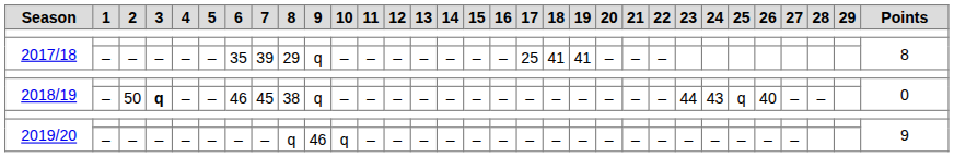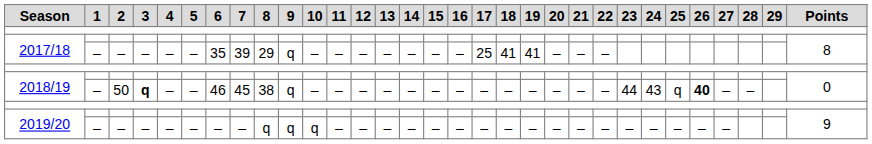2018/19 / 50 | 26: normal -> bold
2019/20 / – | 9: 46 -> q
